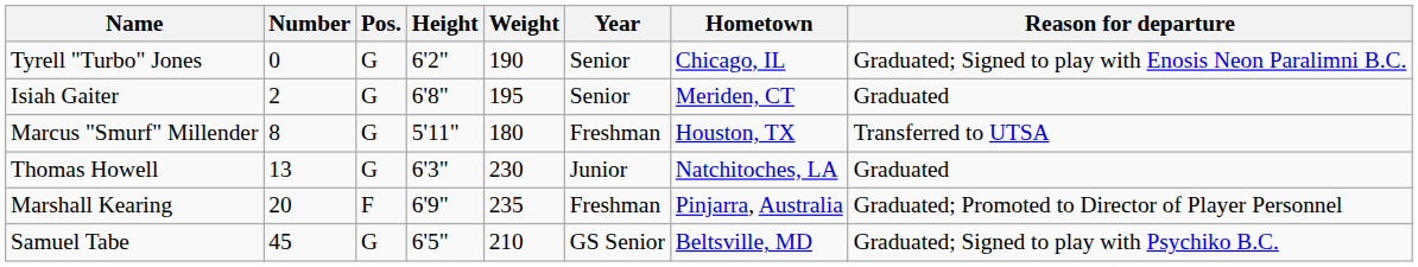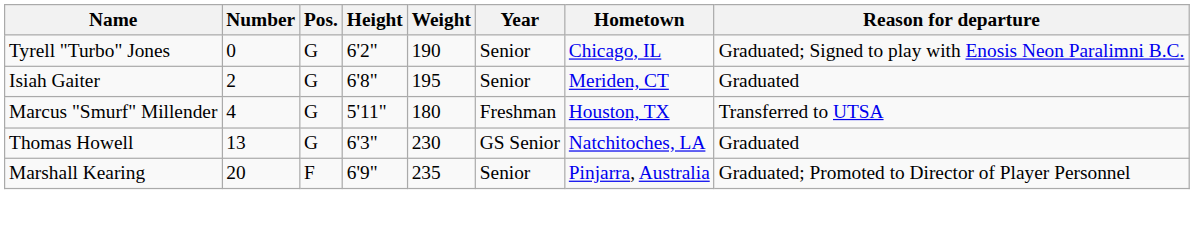Marcus "Smurf" Millender | Number: 8 -> 4
Thomas Howell | Year: Junior -> GS Senior
Marshall Kearing | Year: Freshman -> Senior
- row: Samuel Tabe | 45 | G | 6'5" | 210 | GS Senior | Beltsville, MD | Graduated; Signed to play with Psychiko B.C.
